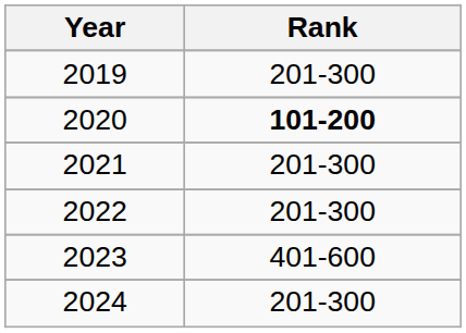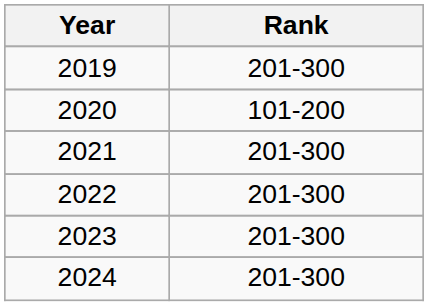2020 | Rank: bold -> normal
2023 | Rank: 401-600 -> 201-300
